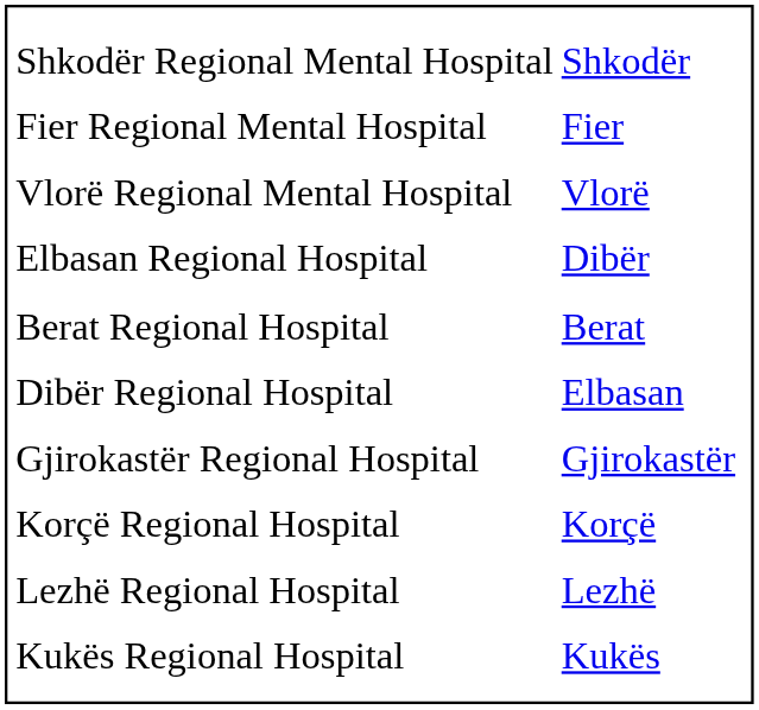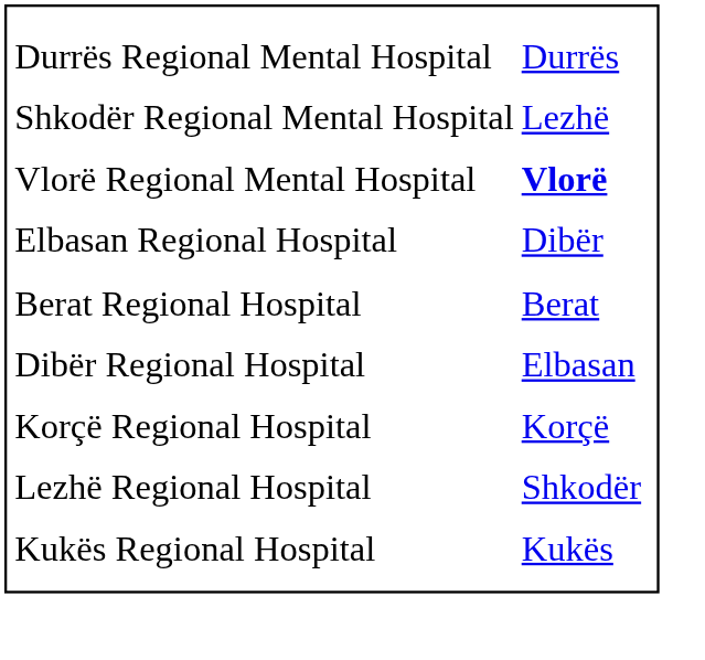+ row: Durrës Regional Mental Hospital | Durrës
Shkodër Regional Mental Hospital | column 2: Shkodër -> Lezhë
- row: Fier Regional Mental Hospital | Fier
Vlorë Regional Mental Hospital | column 2: normal -> bold
- row: Gjirokastër Regional Hospital | Gjirokastër
Lezhë Regional Hospital | column 2: Lezhë -> Shkodër
